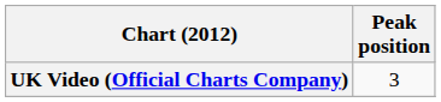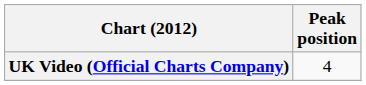UK Video (Official Charts Company) | Peak position: 3 -> 4
